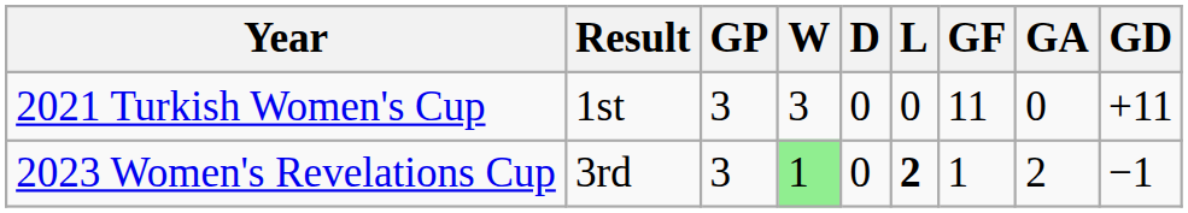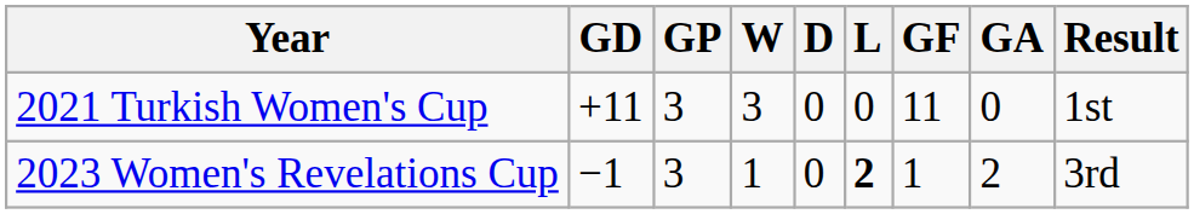columns swapped: Result <-> GD
2023 Women's Revelations Cup | W: lightgreen background -> no background
